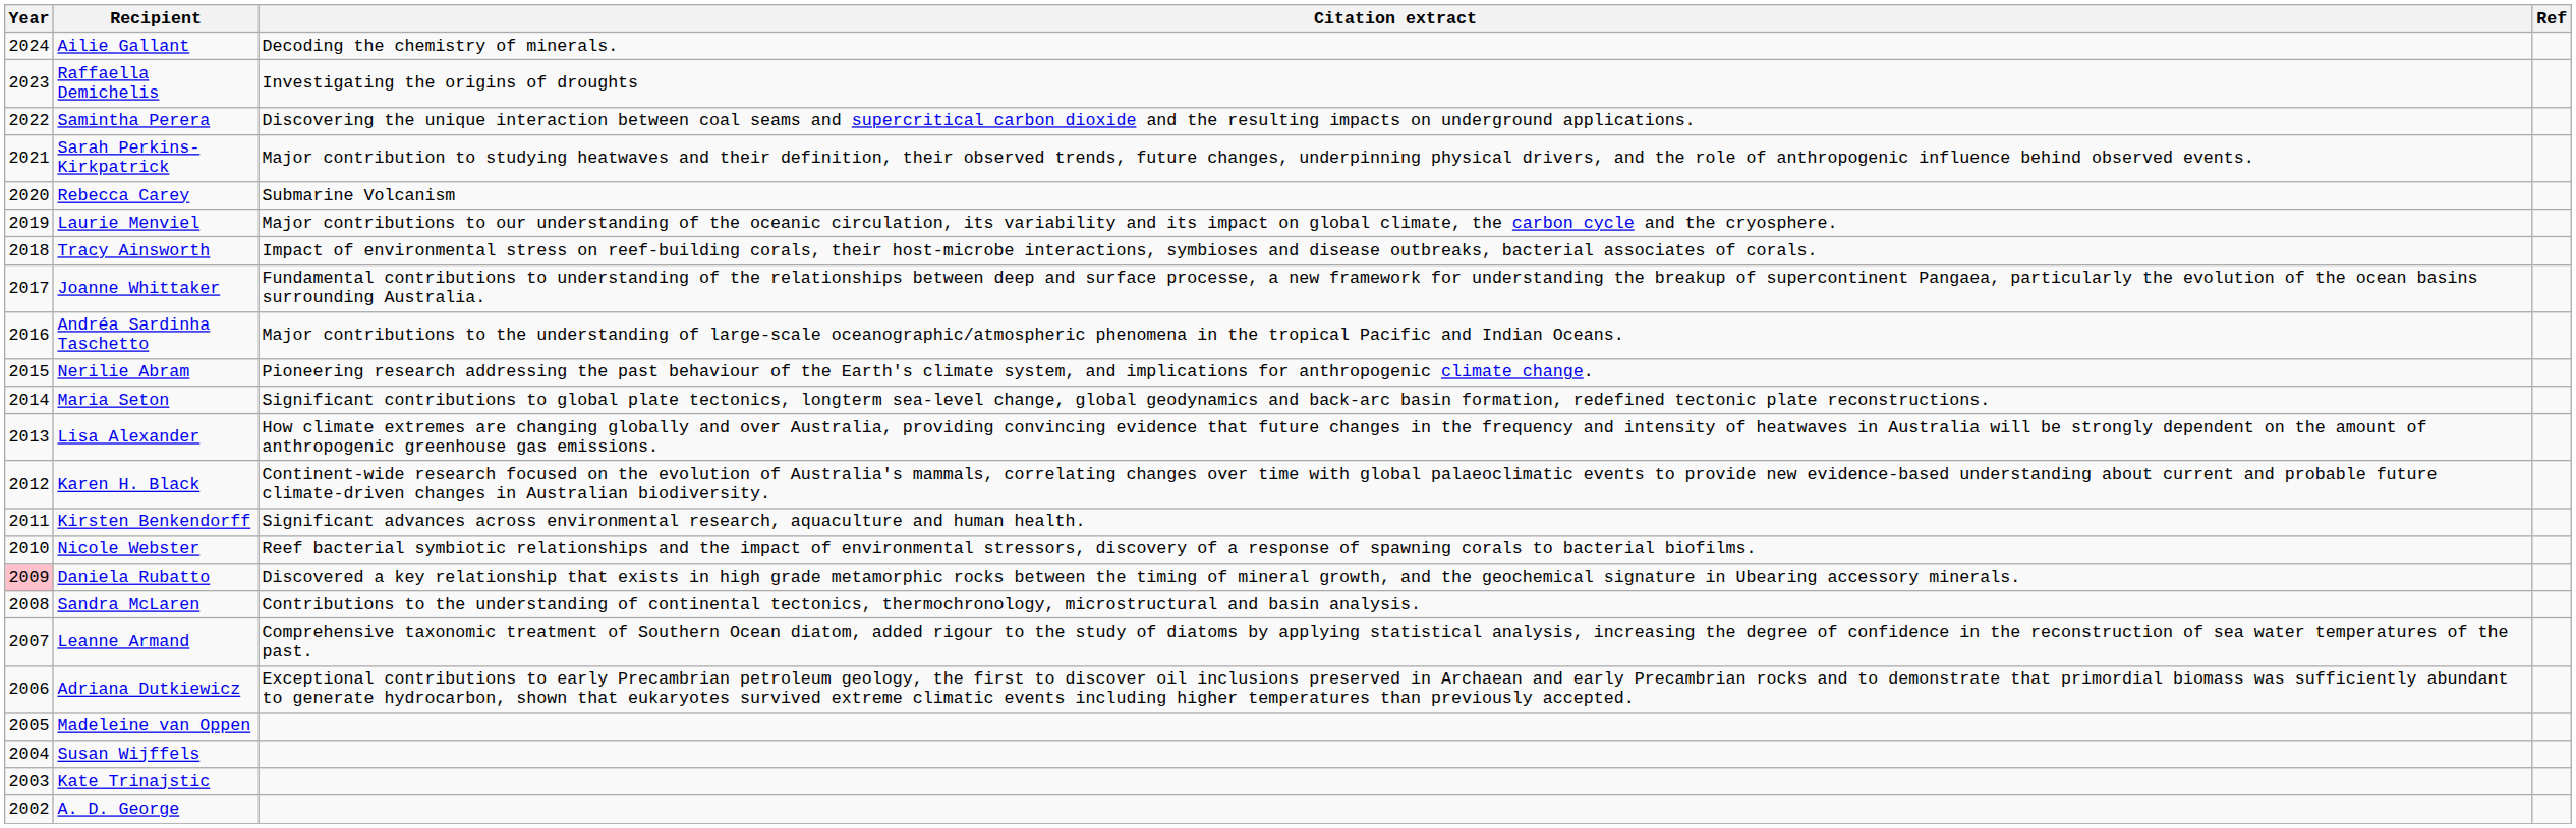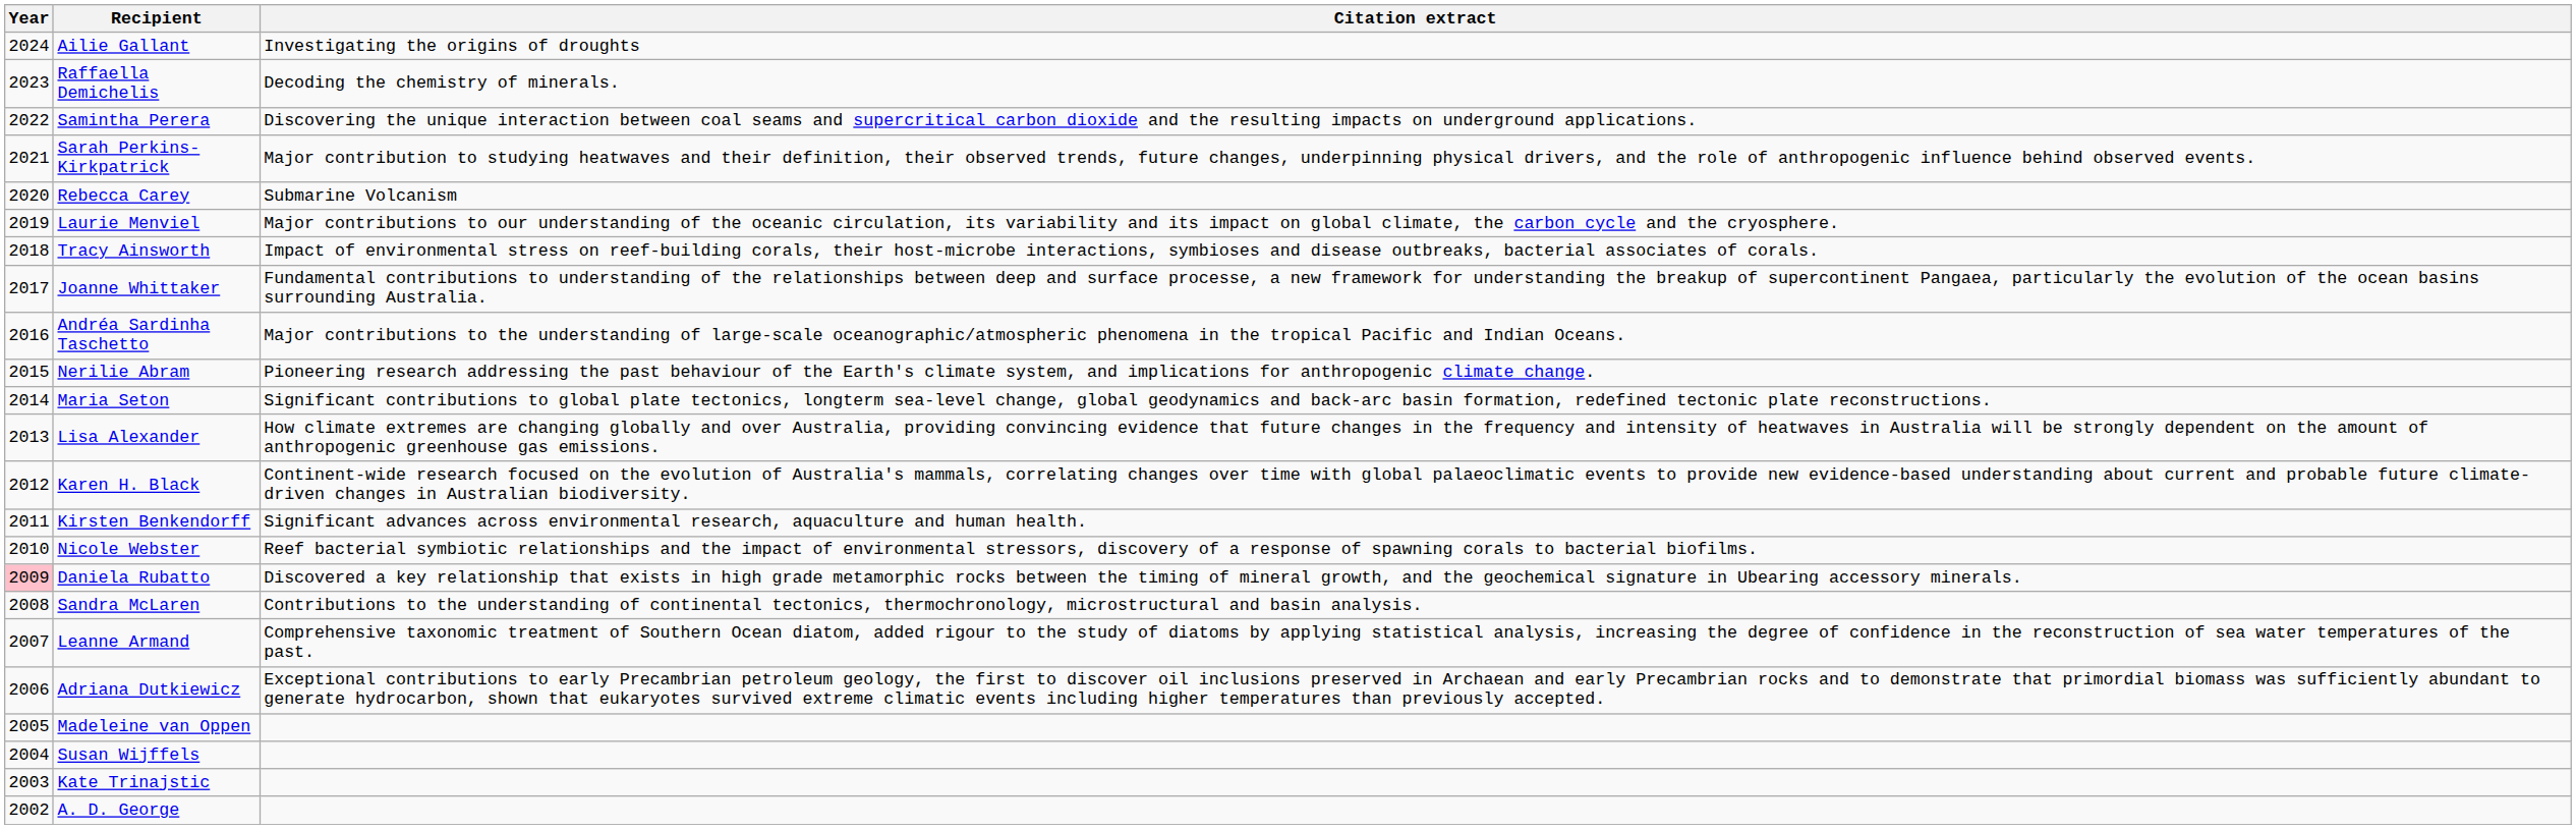- column: Ref
Ailie Gallant | Citation extract: Decoding the chemistry of minerals. -> Investigating the origins of droughts
Raffaella Demichelis | Citation extract: Investigating the origins of droughts -> Decoding the chemistry of minerals.
